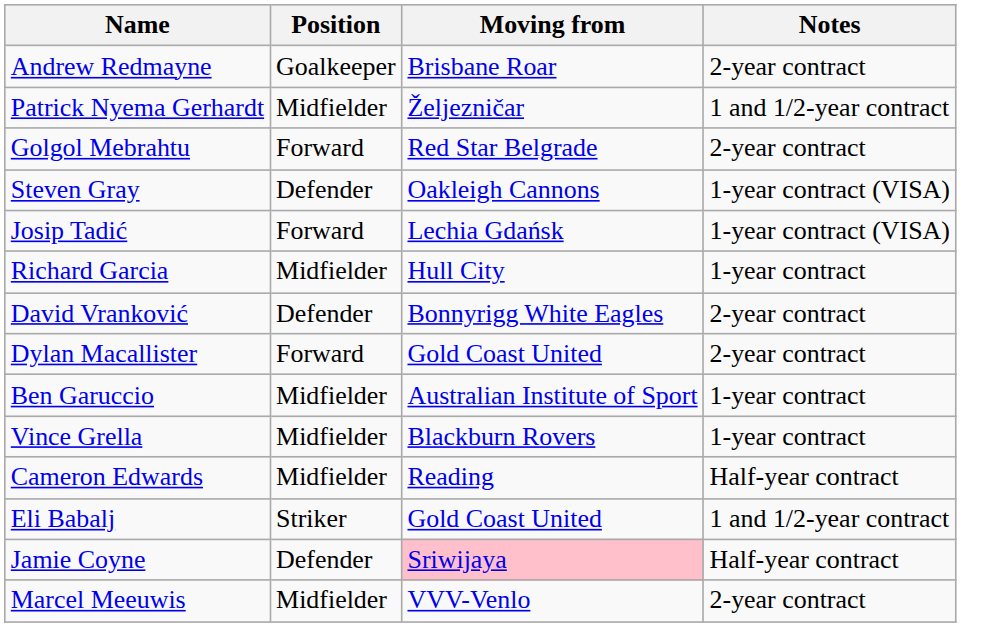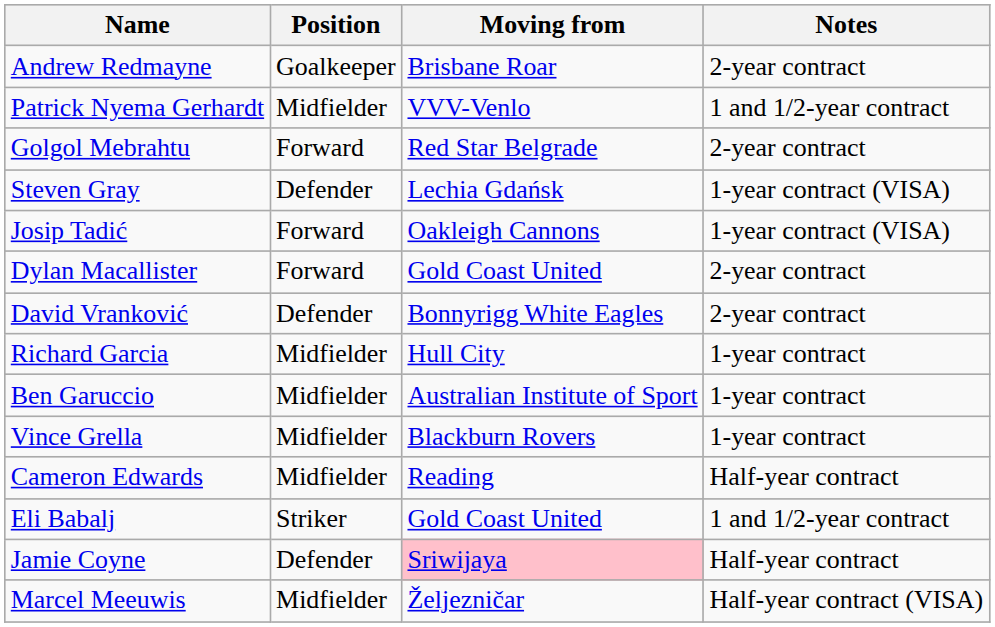Patrick Nyema Gerhardt | Moving from: Željezničar -> VVV-Venlo
Steven Gray | Moving from: Oakleigh Cannons -> Lechia Gdańsk
Josip Tadić | Moving from: Lechia Gdańsk -> Oakleigh Cannons
rows swapped: Dylan Macallister <-> Richard Garcia
Marcel Meeuwis | Moving from: VVV-Venlo -> Željezničar
Marcel Meeuwis | Notes: 2-year contract -> Half-year contract (VISA)
